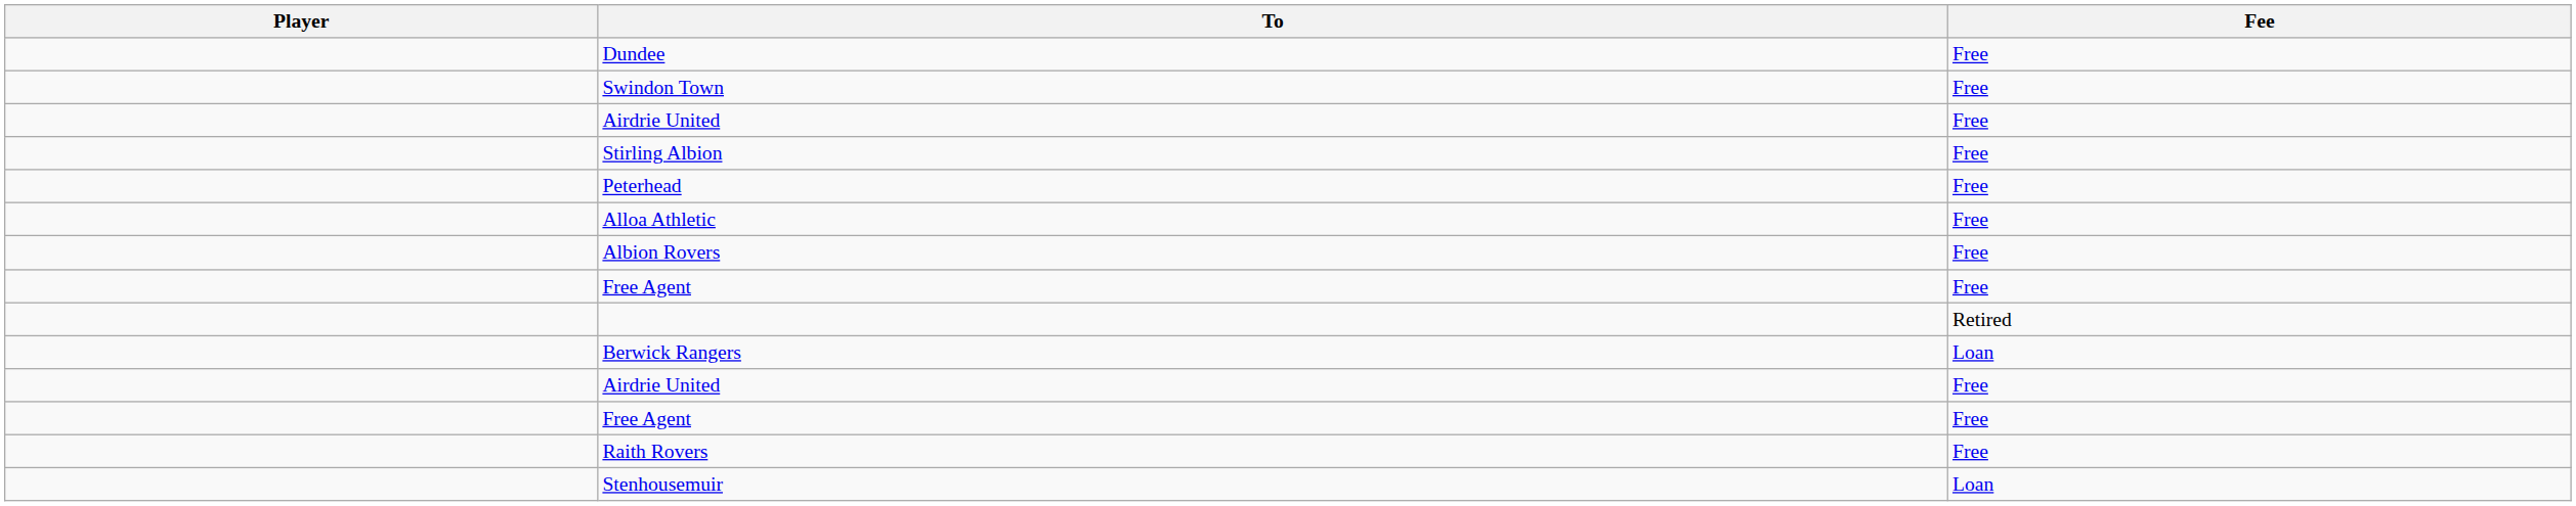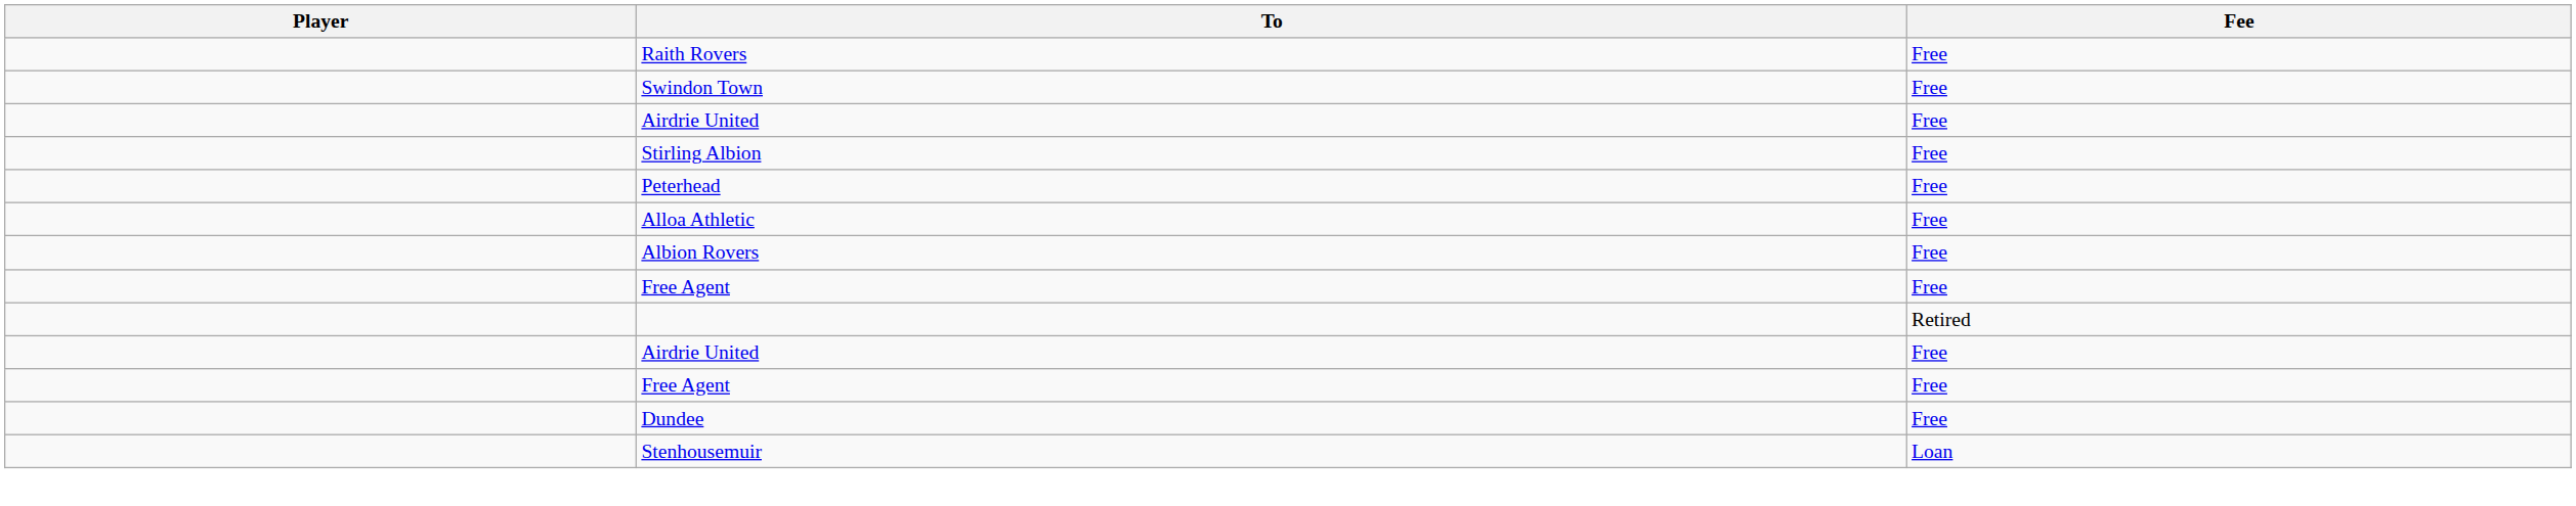rows swapped: Raith Rovers <-> Dundee
- row: Berwick Rangers | Loan
